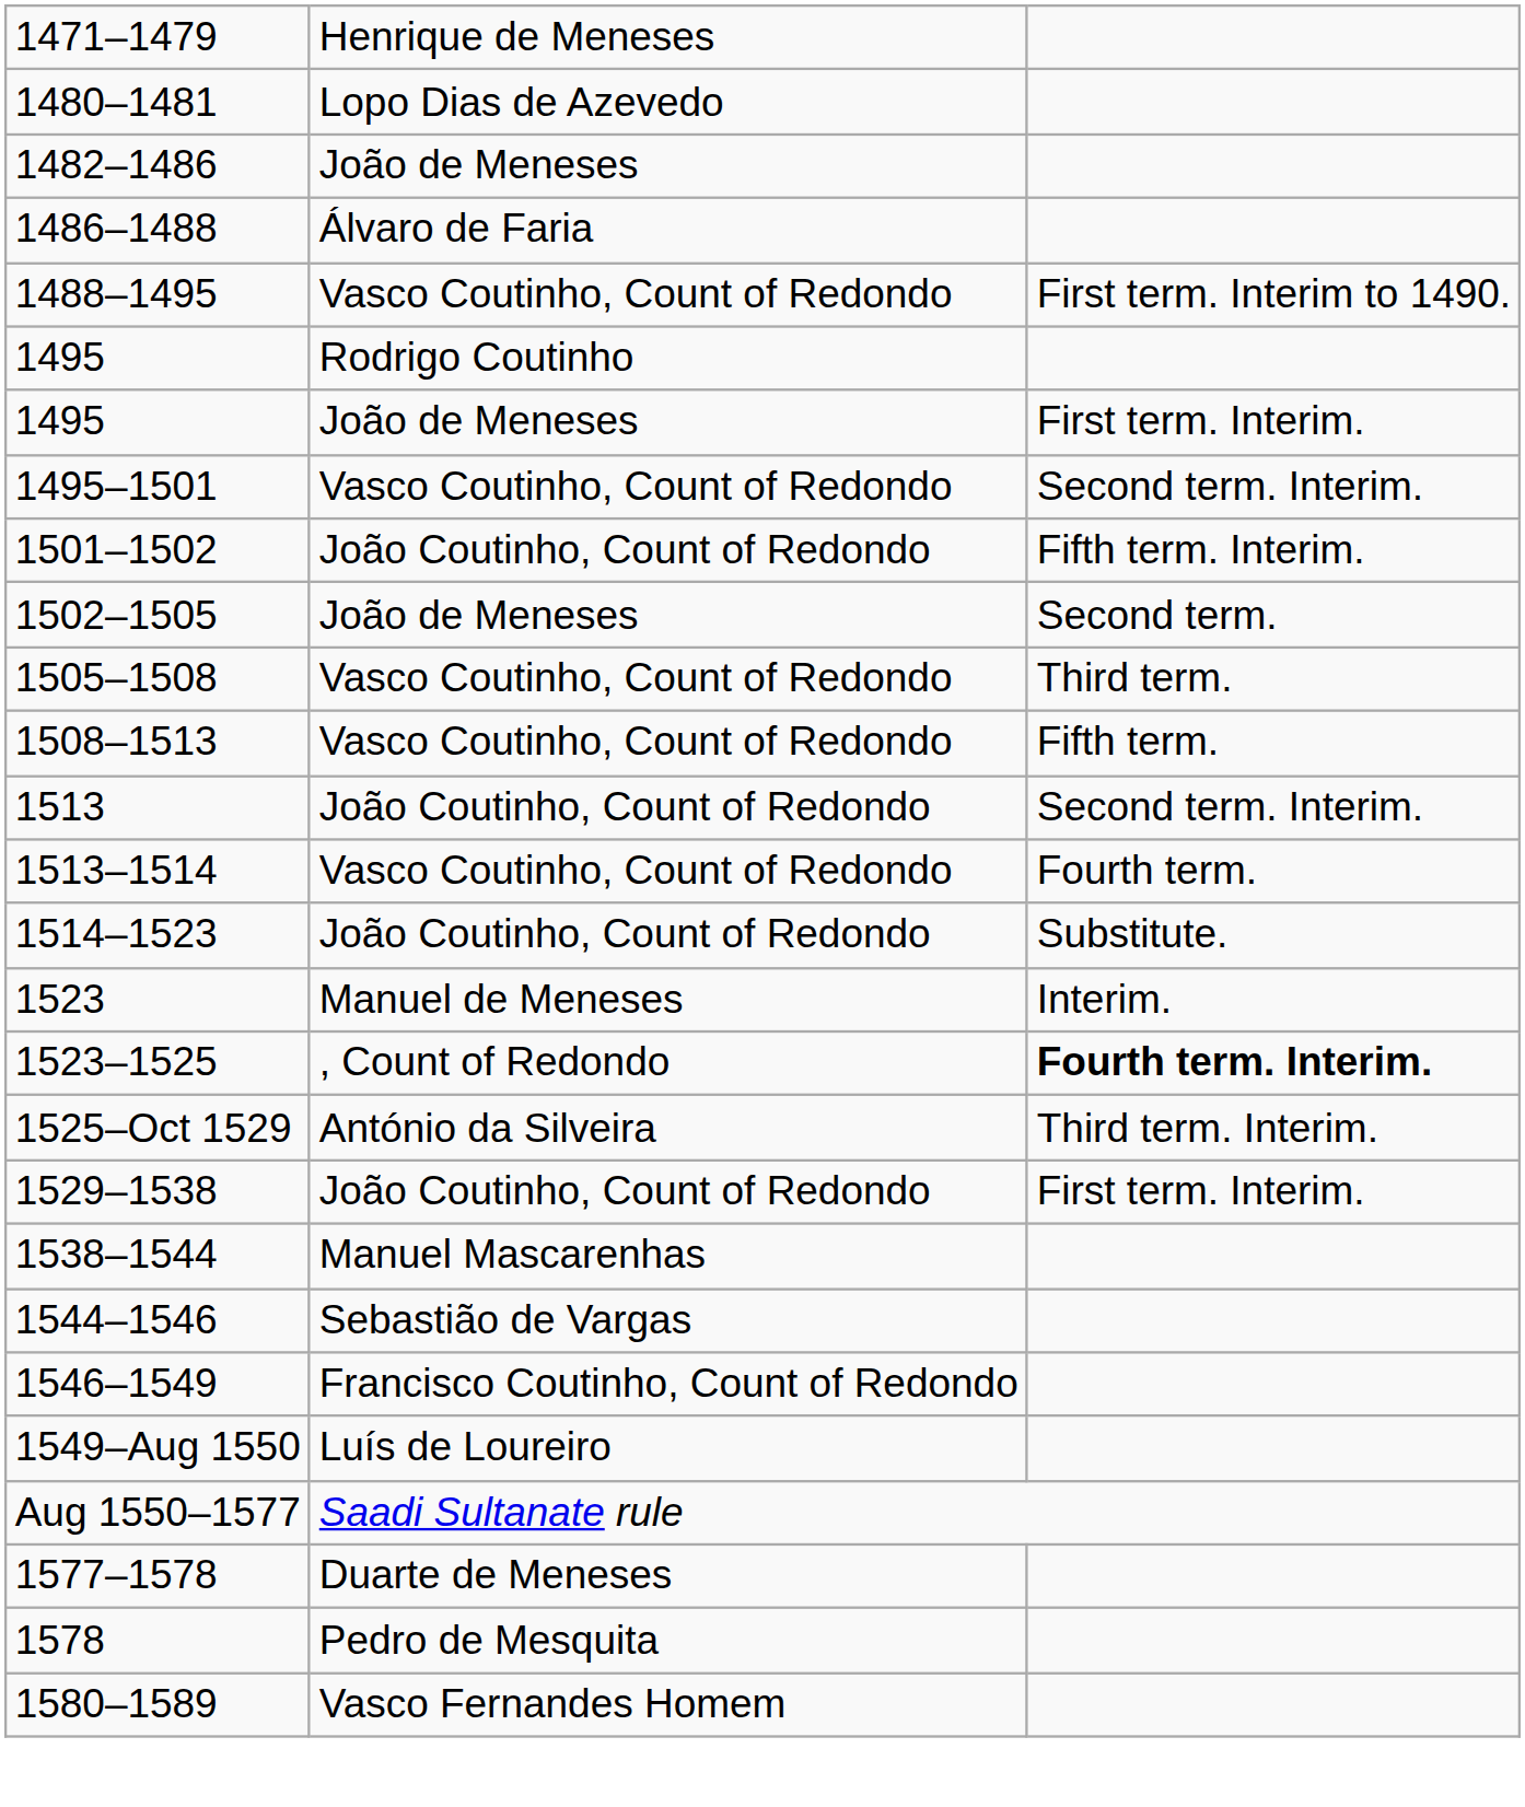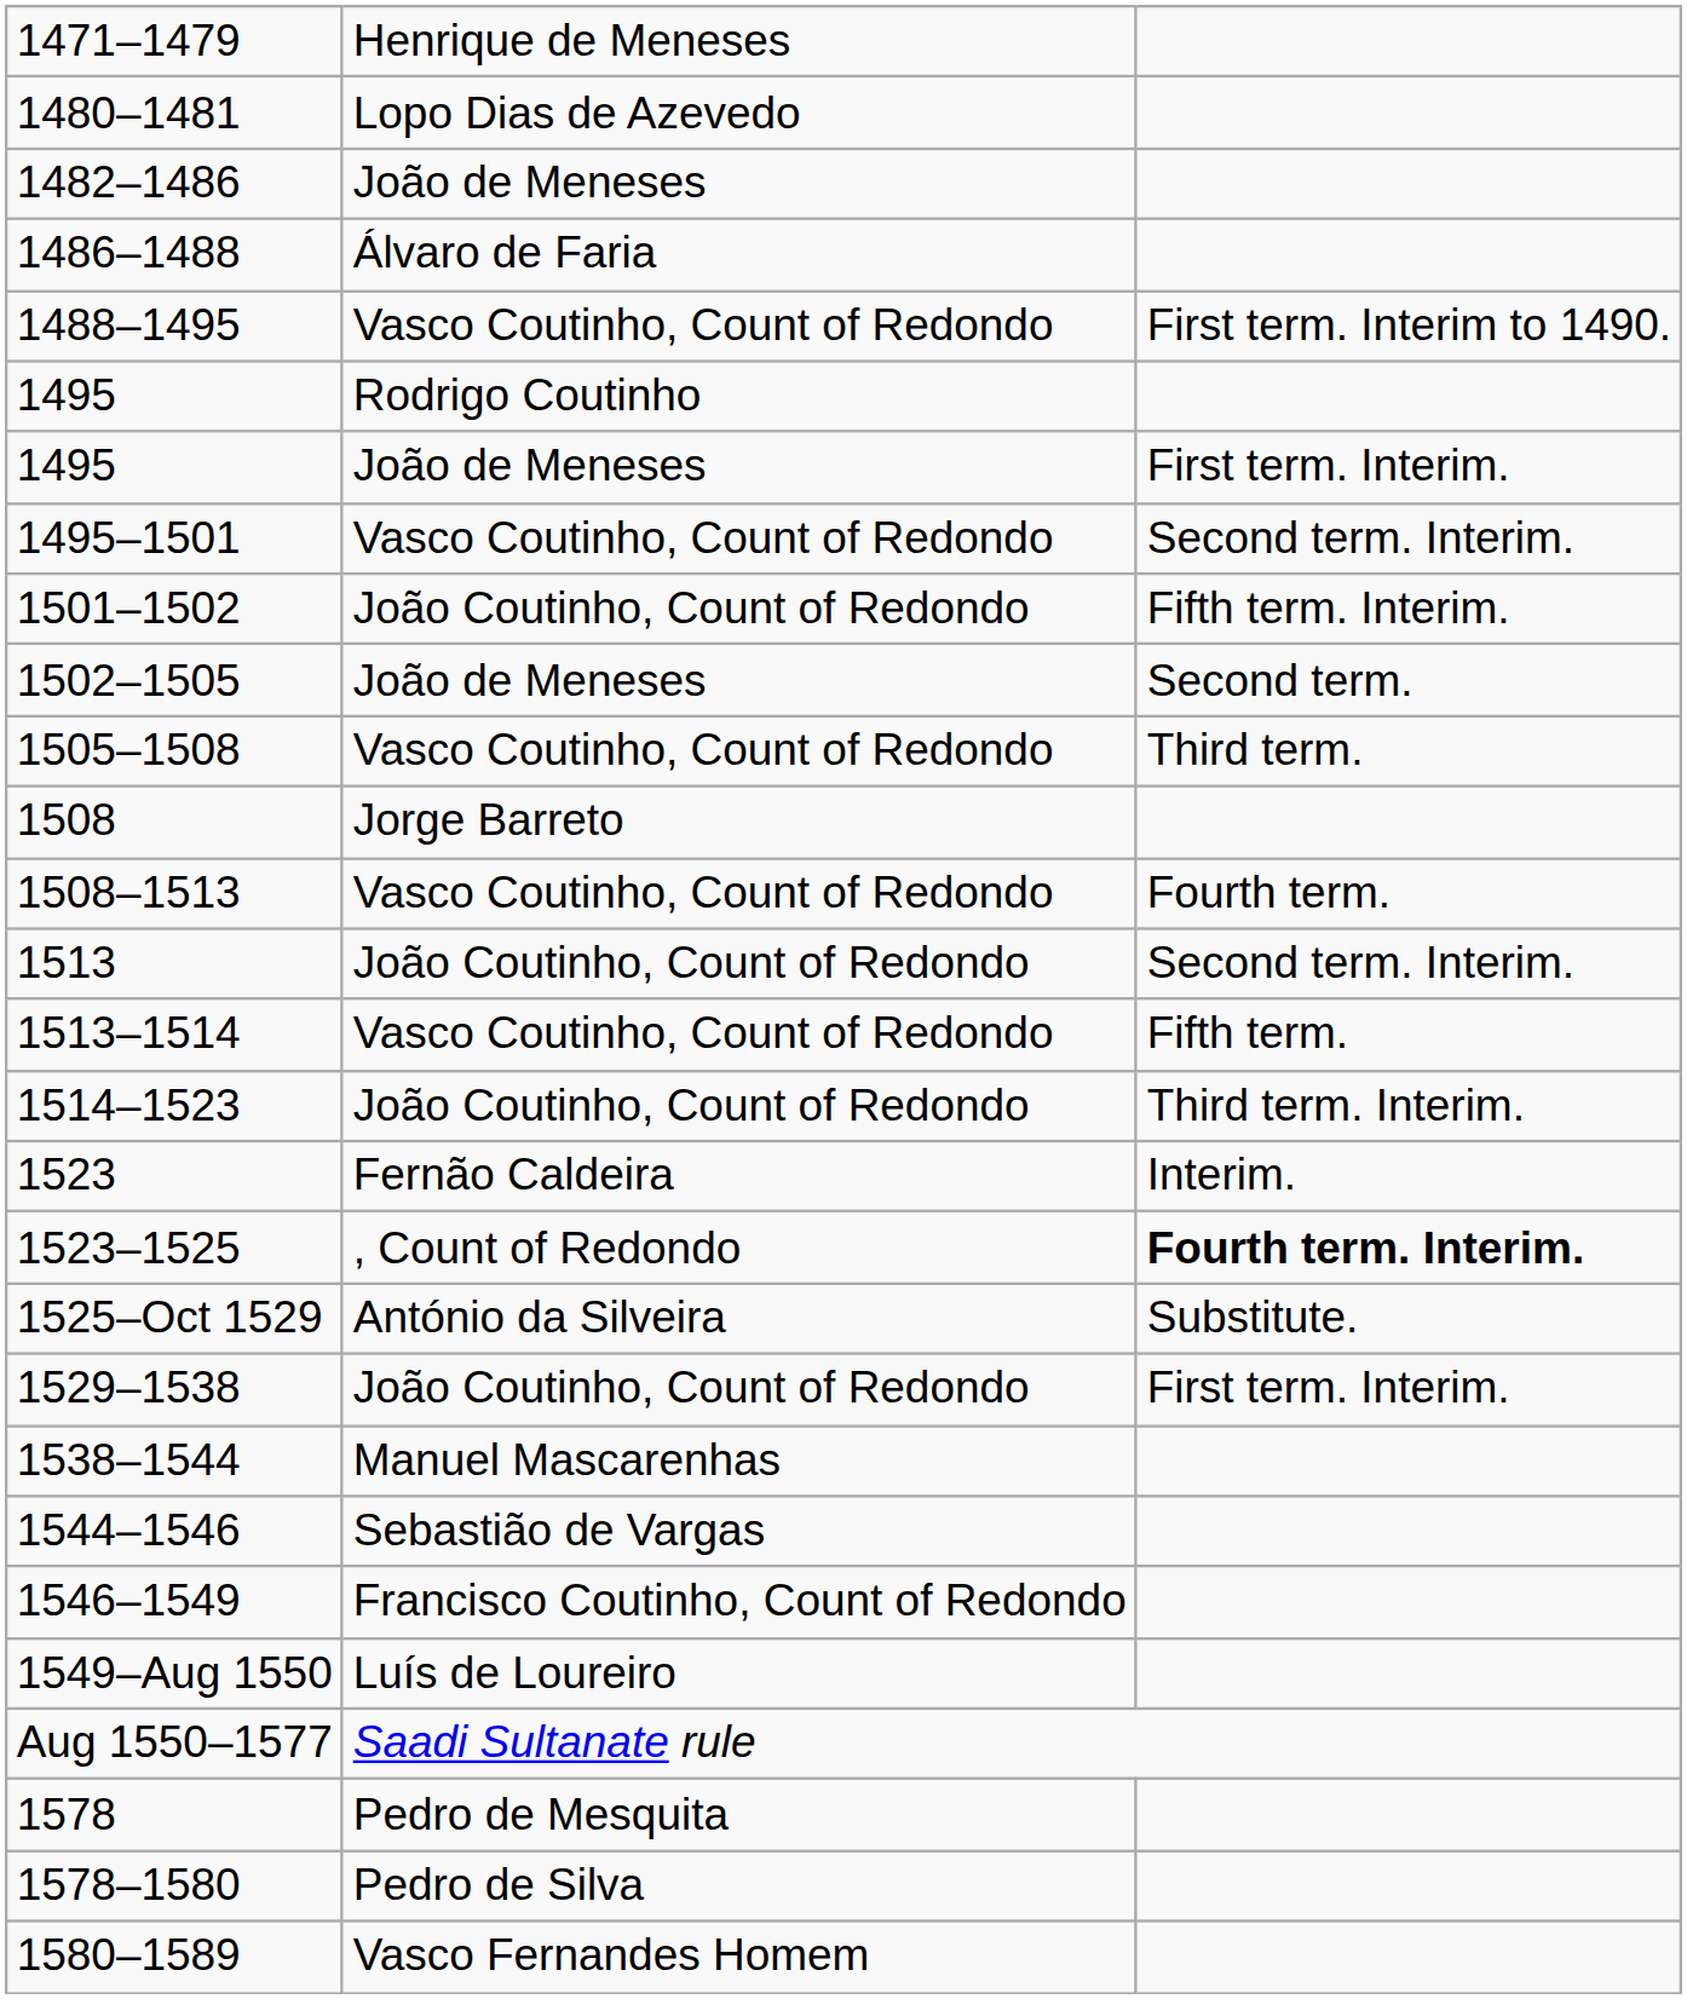+ row: 1508 | Jorge Barreto
1508–1513 | column 3: Fifth term. -> Fourth term.
1513–1514 | column 3: Fourth term. -> Fifth term.
1514–1523 | column 3: Substitute. -> Third term. Interim.
- row: 1523 | Manuel de Meneses | Interim.
+ row: 1523 | Fernão Caldeira | Interim.
1525–Oct 1529 | column 3: Third term. Interim. -> Substitute.
- row: 1577–1578 | Duarte de Meneses
+ row: 1578–1580 | Pedro de Silva
